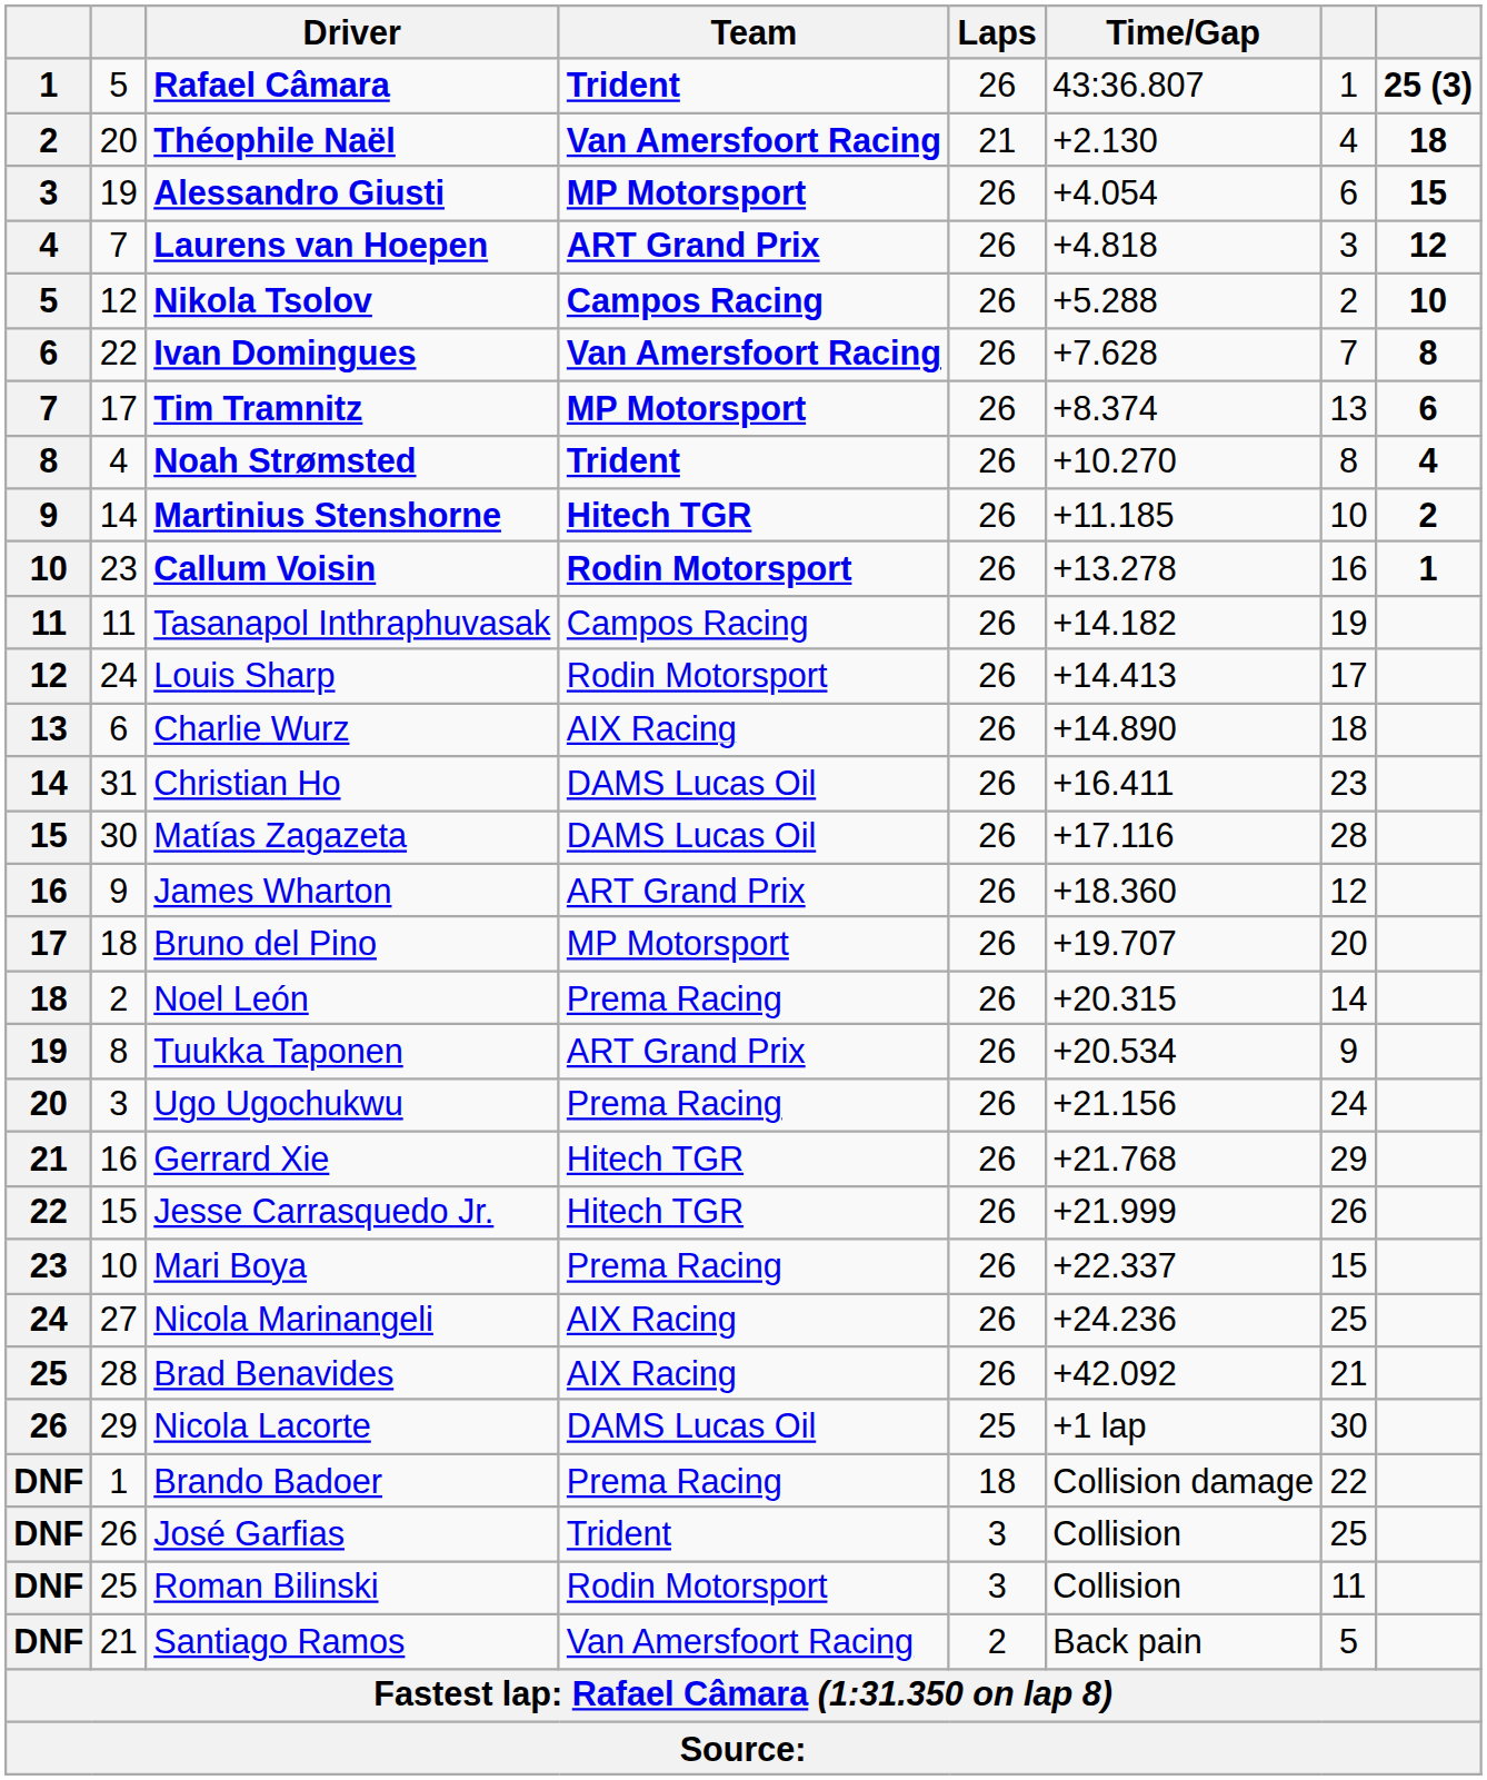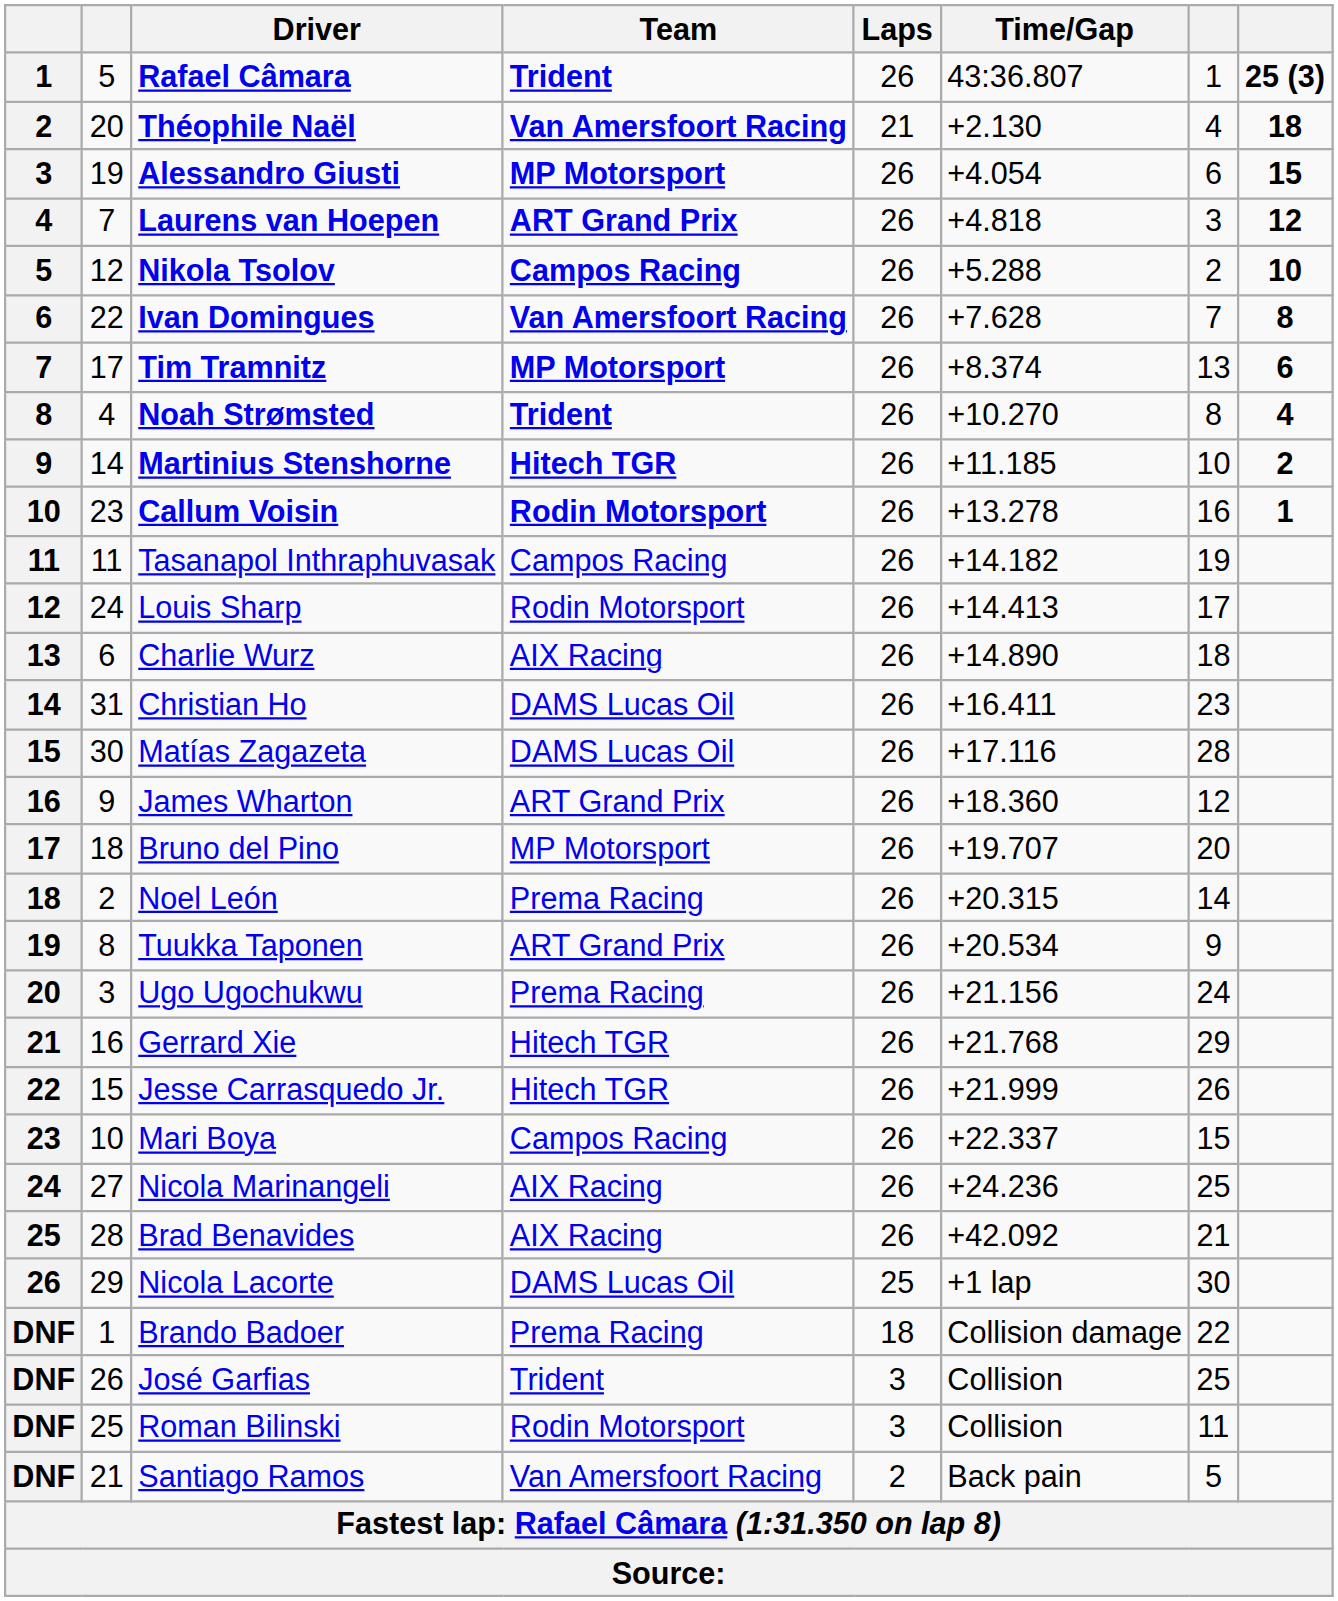Mari Boya | Team: Prema Racing -> Campos Racing
